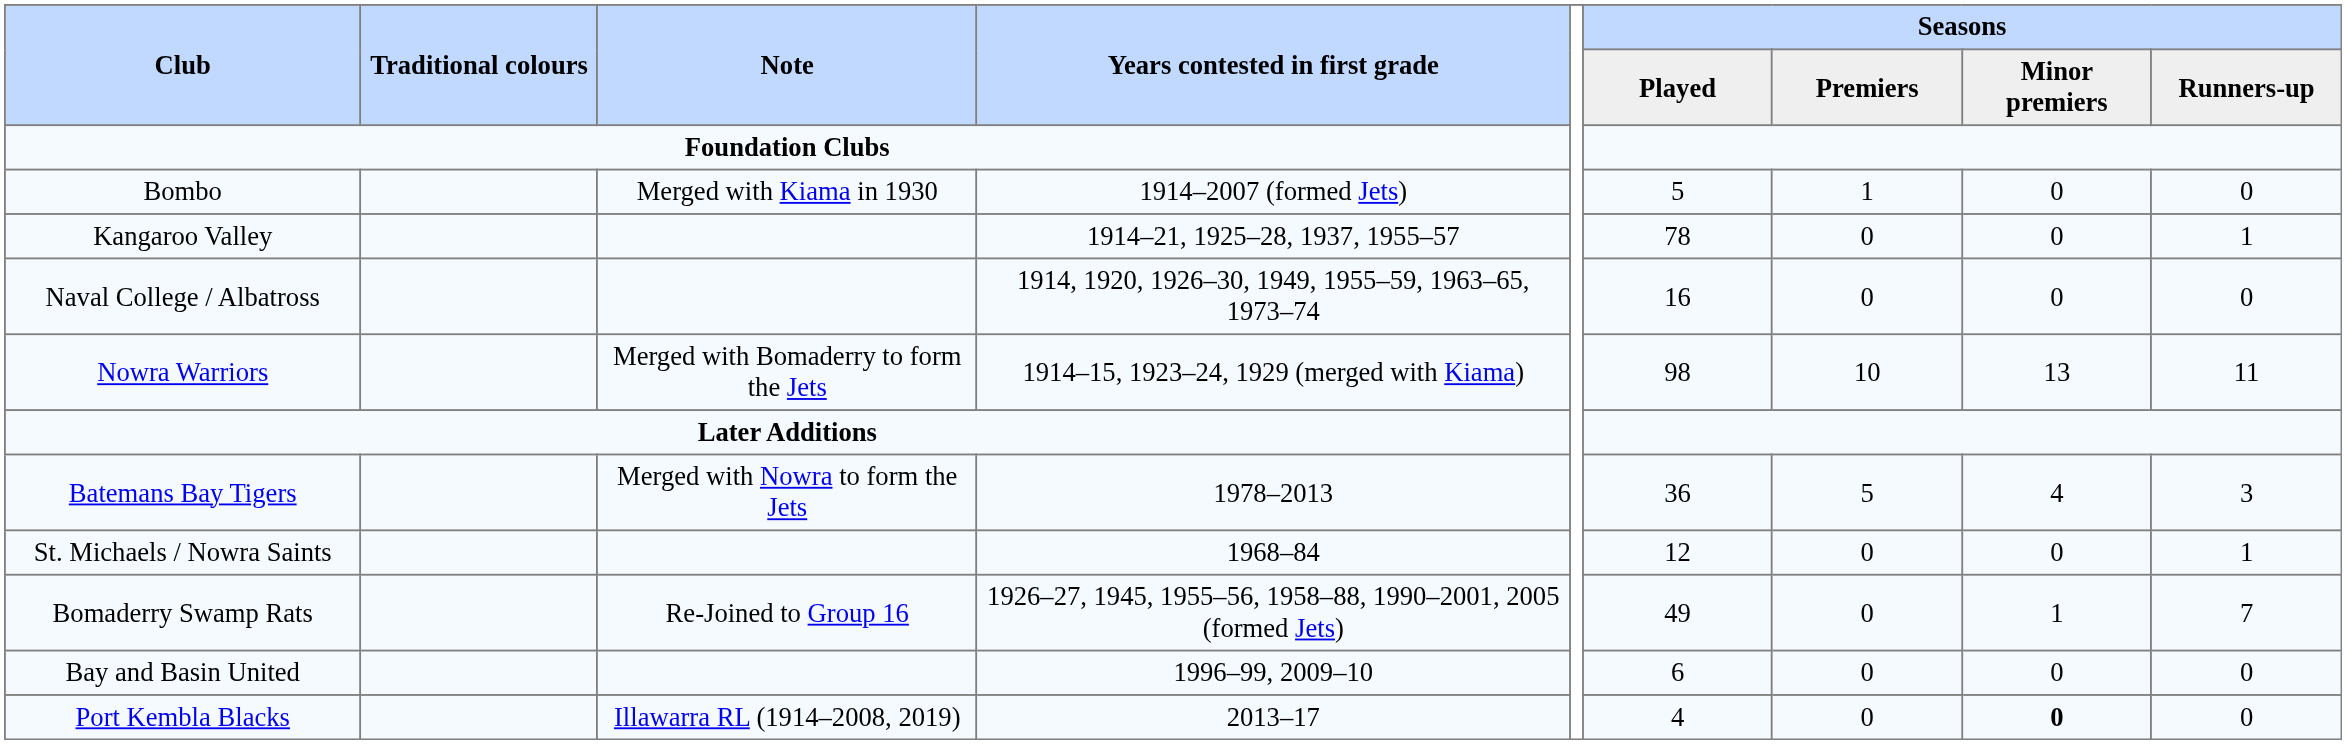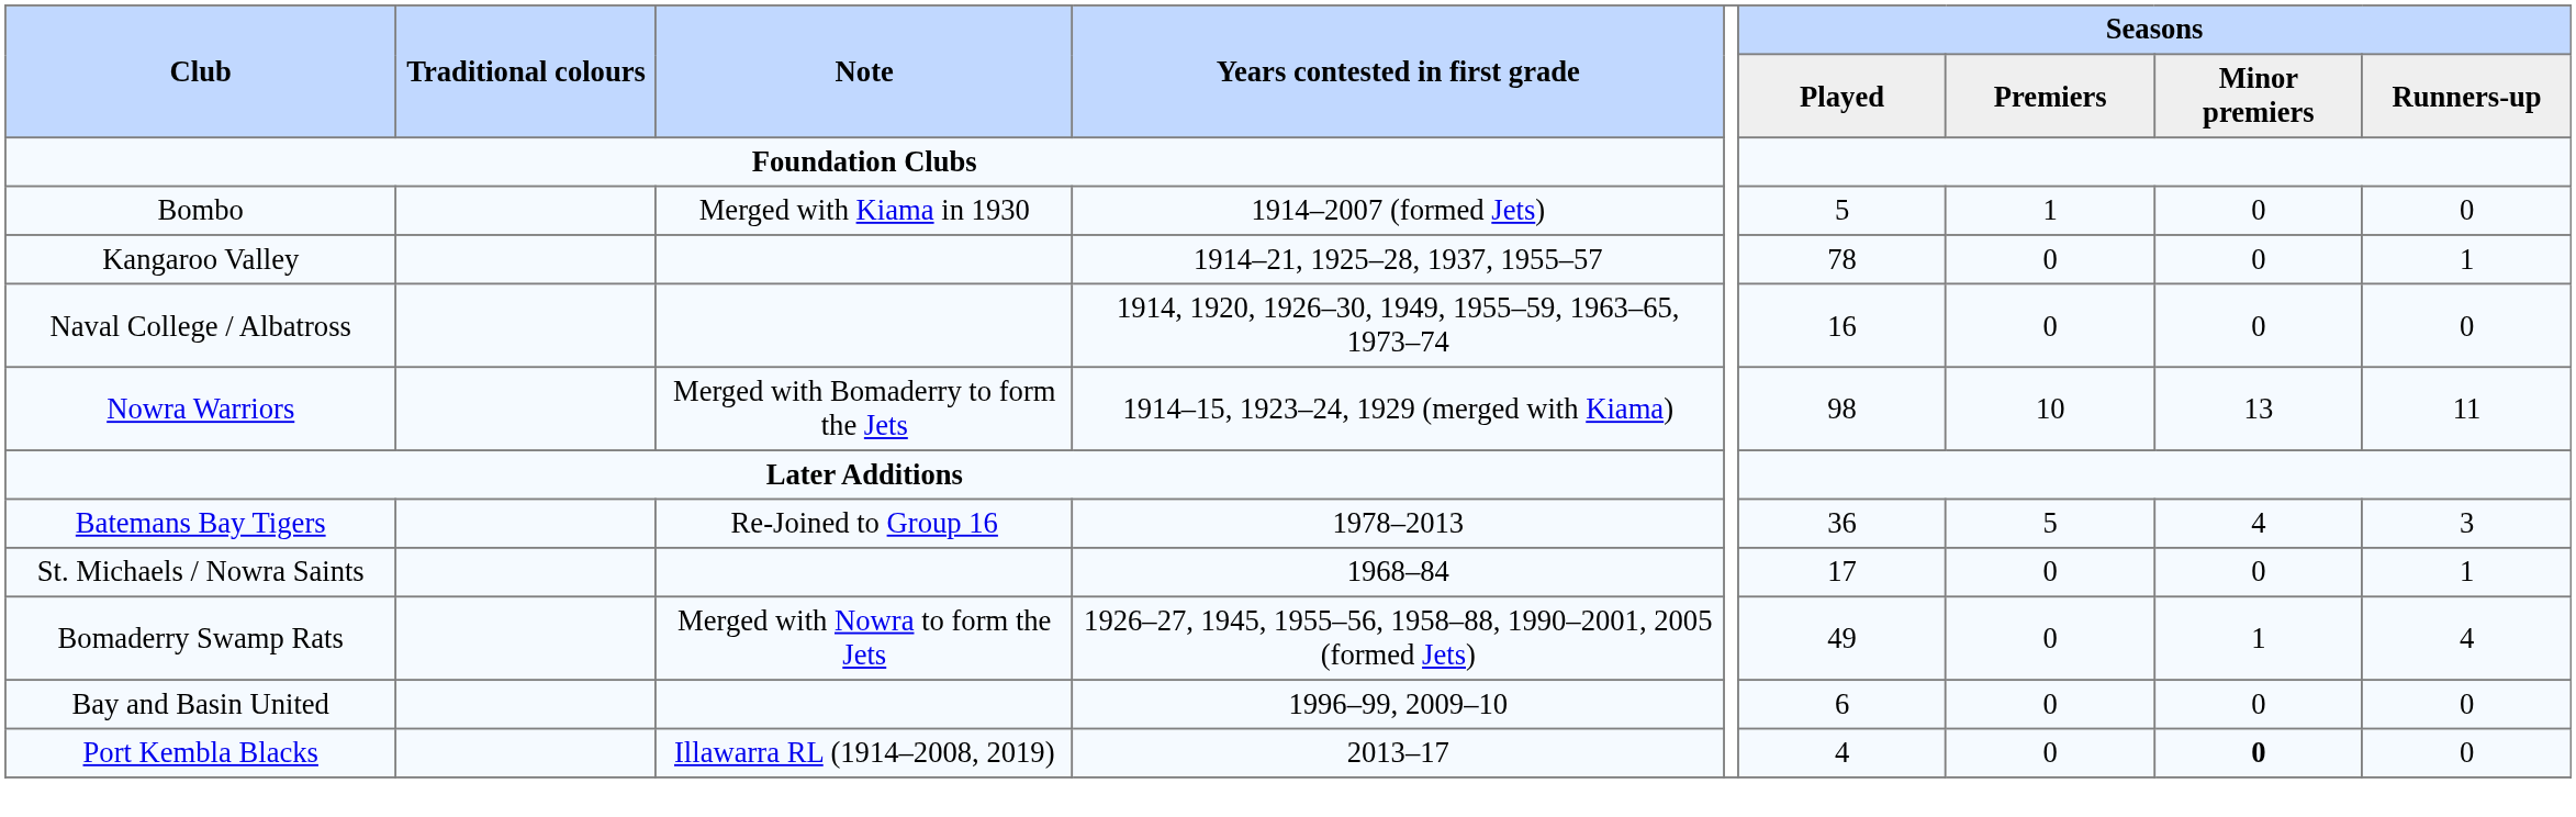Batemans Bay Tigers | Note: Merged with Nowra to form the Jets -> Re-Joined to Group 16
St. Michaels / Nowra Saints | Seasons / Played: 12 -> 17
Bomaderry Swamp Rats | Note: Re-Joined to Group 16 -> Merged with Nowra to form the Jets
Bomaderry Swamp Rats | Seasons / Runners-up: 7 -> 4
